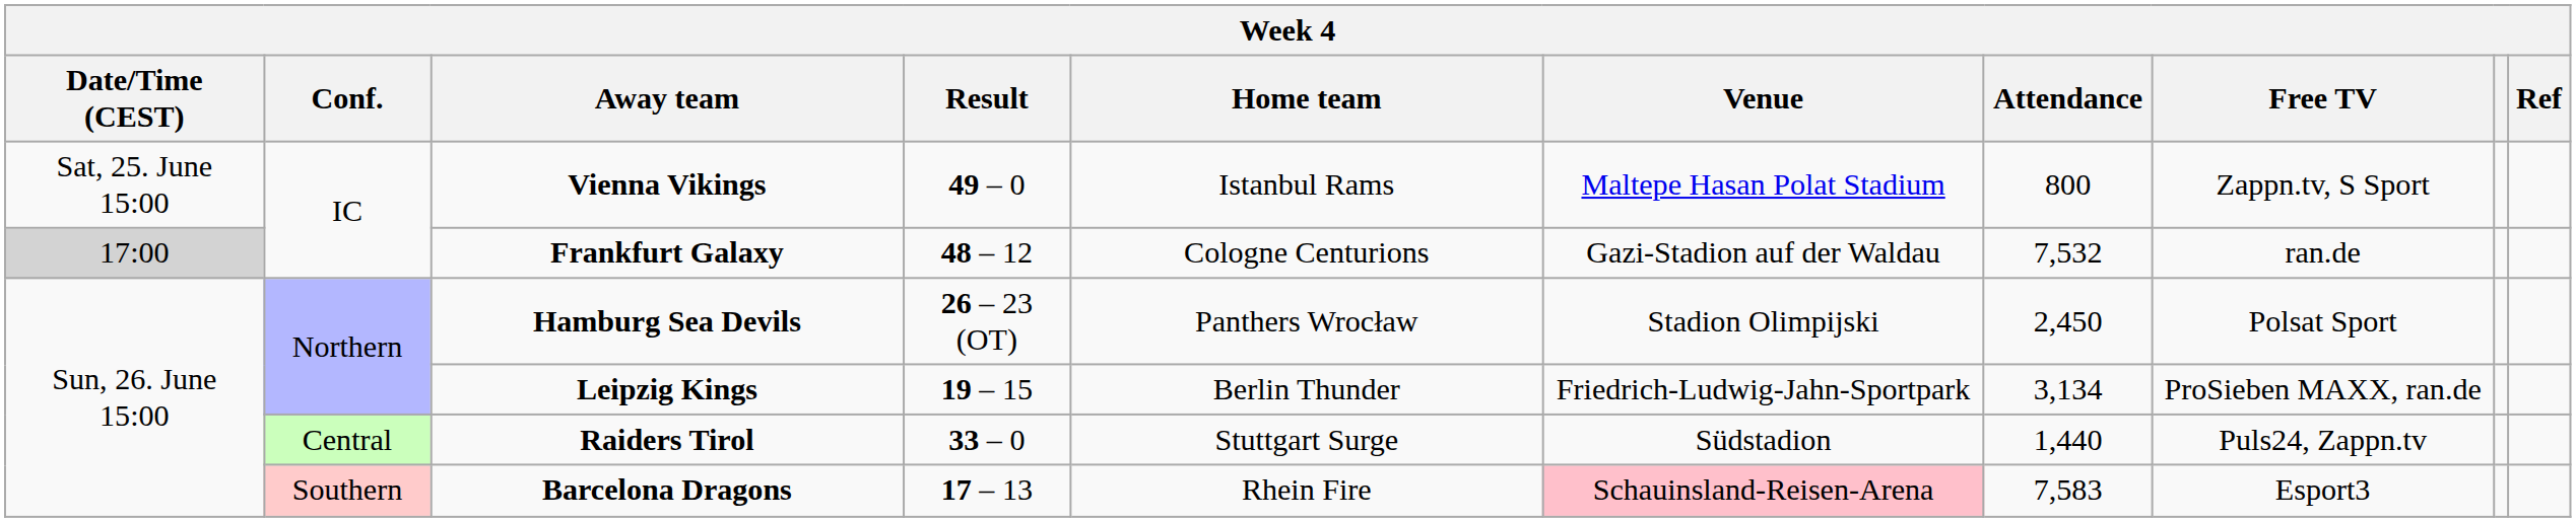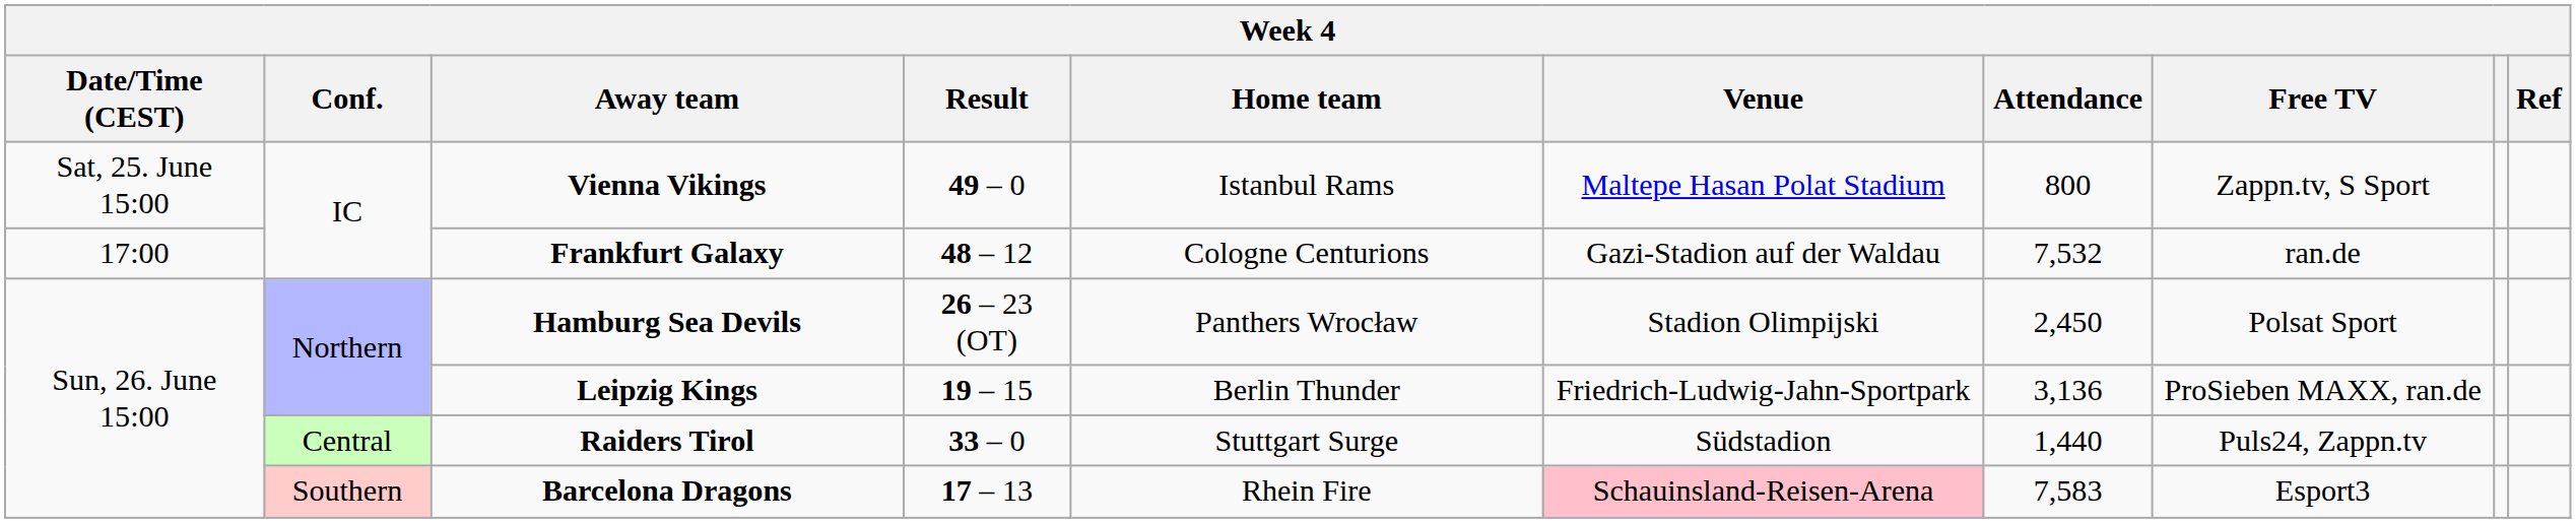Frankfurt Galaxy | Date/Time (CEST): lightgrey background -> no background
Leipzig Kings | Attendance: 3,134 -> 3,136
